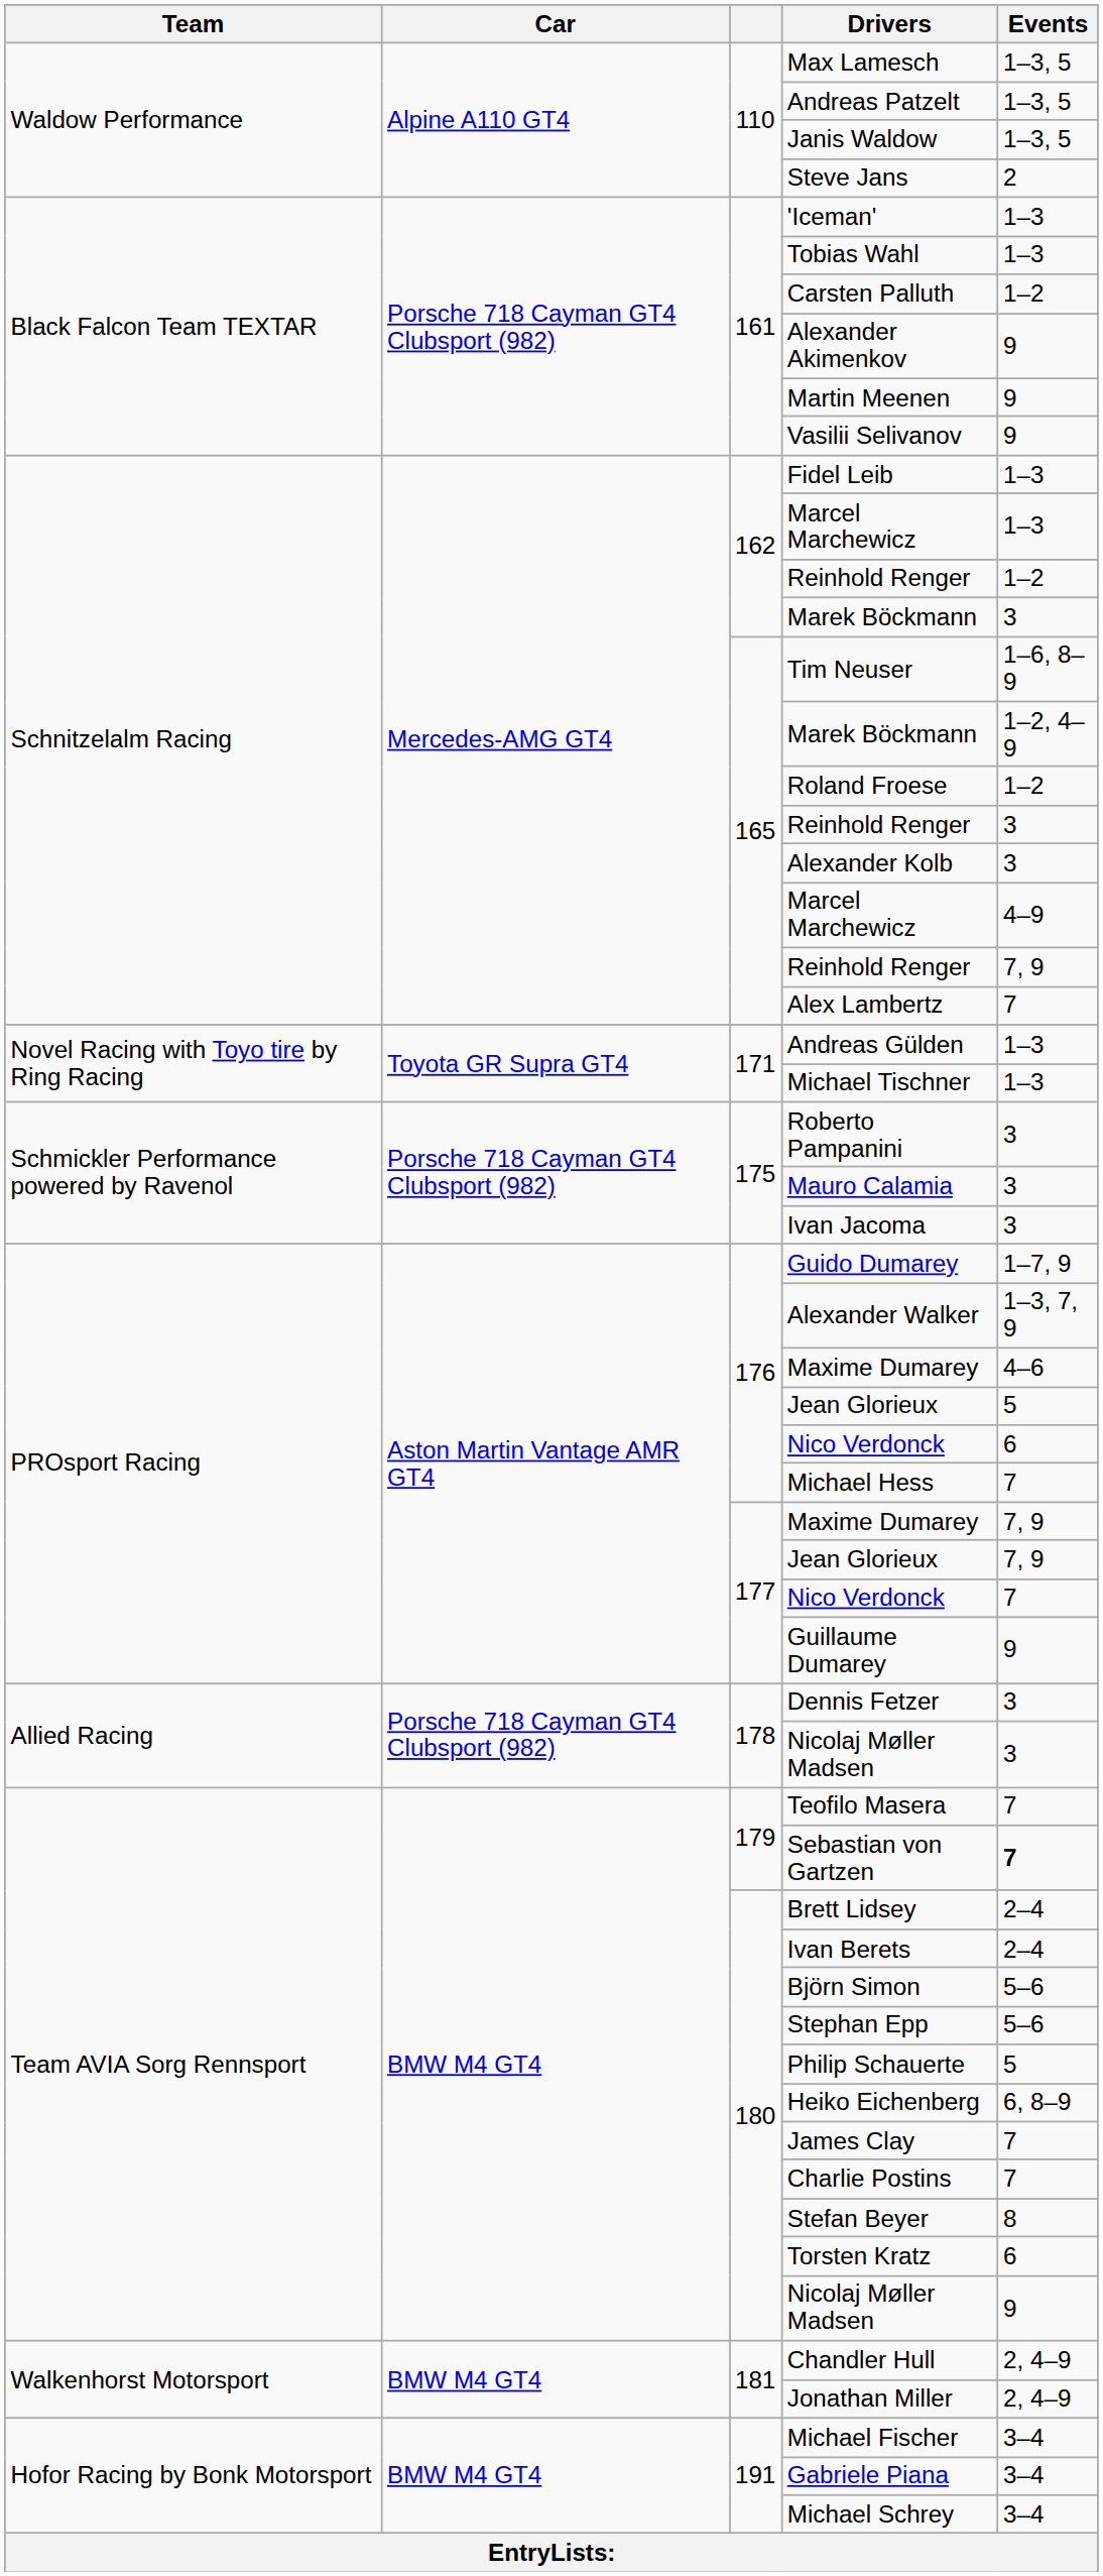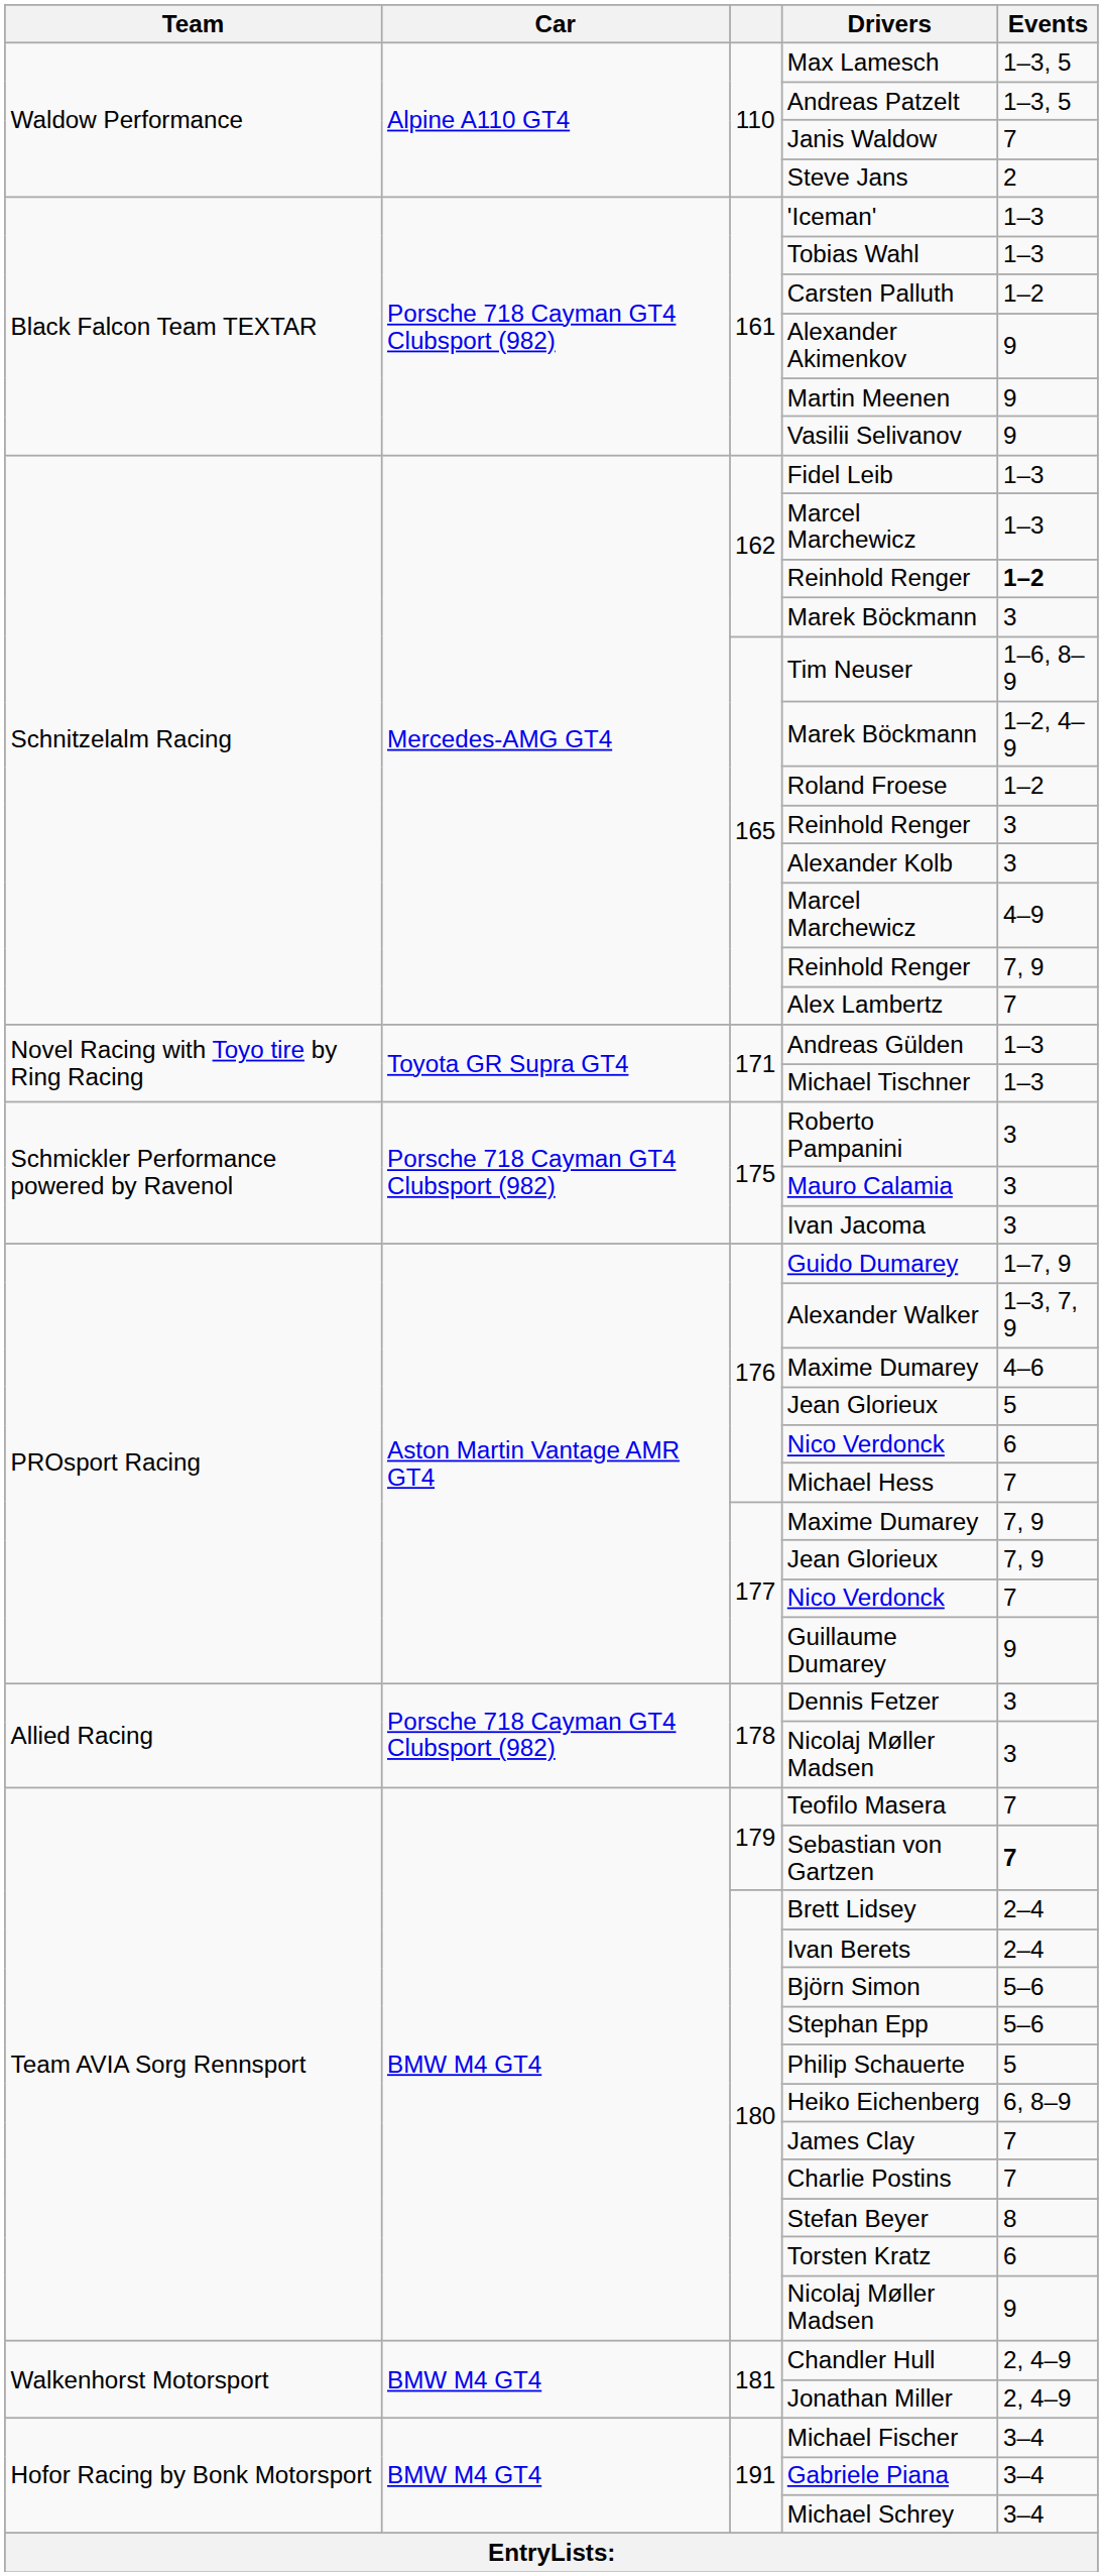Janis Waldow | Events: 1–3, 5 -> 7
162 / Reinhold Renger | Events: normal -> bold
